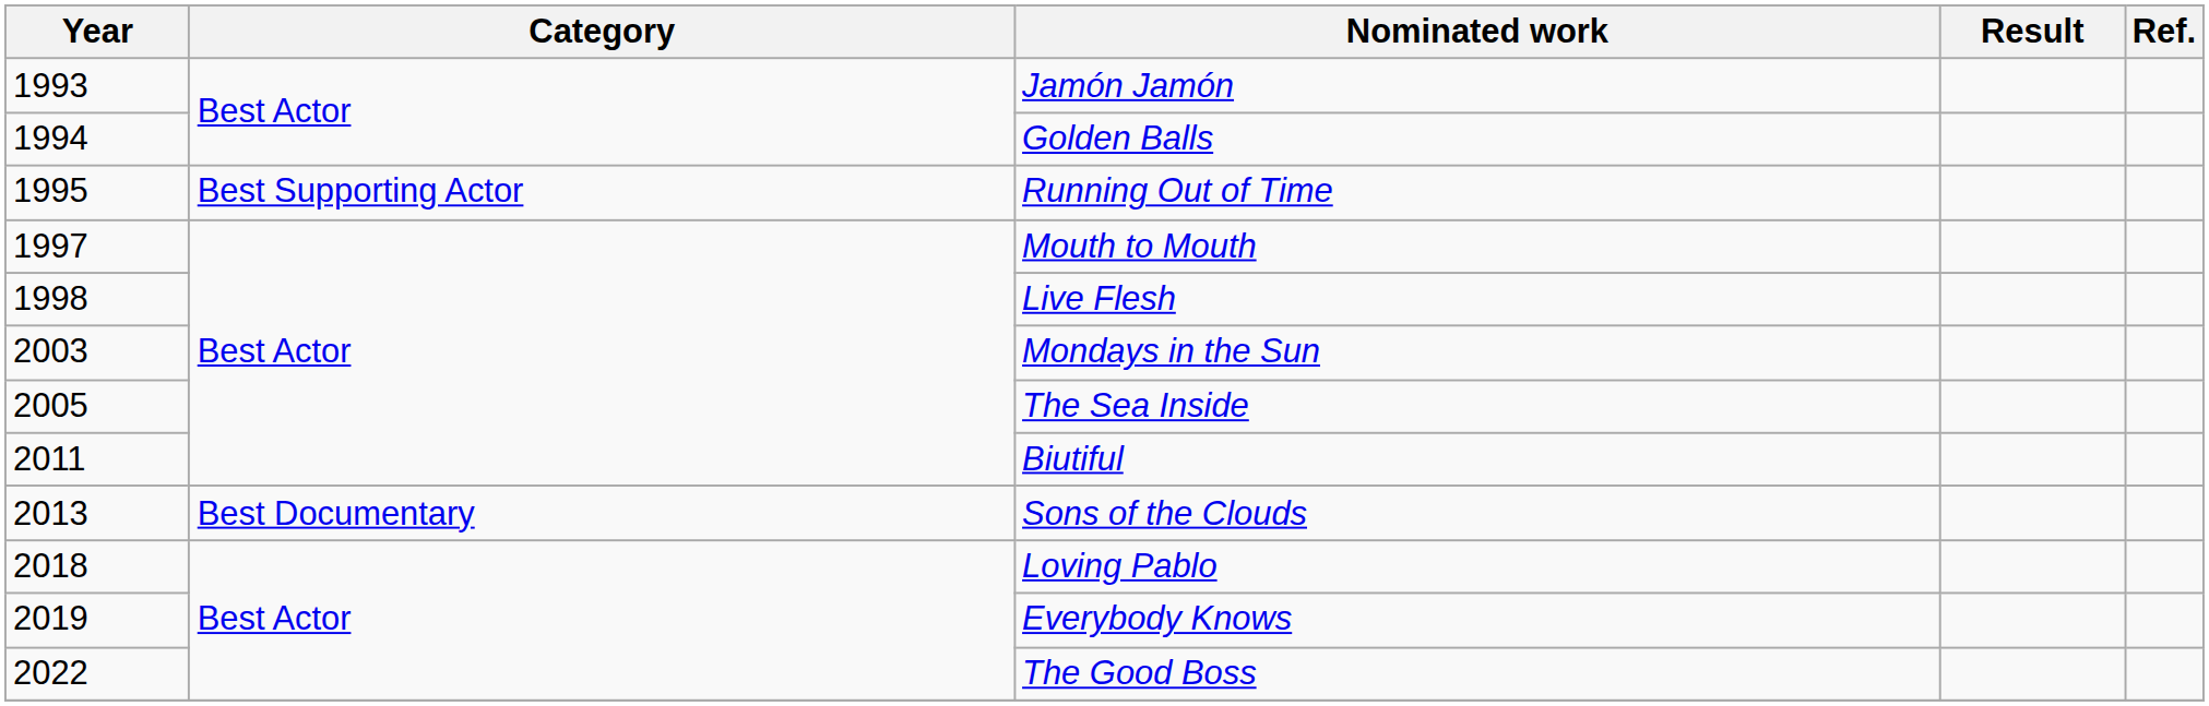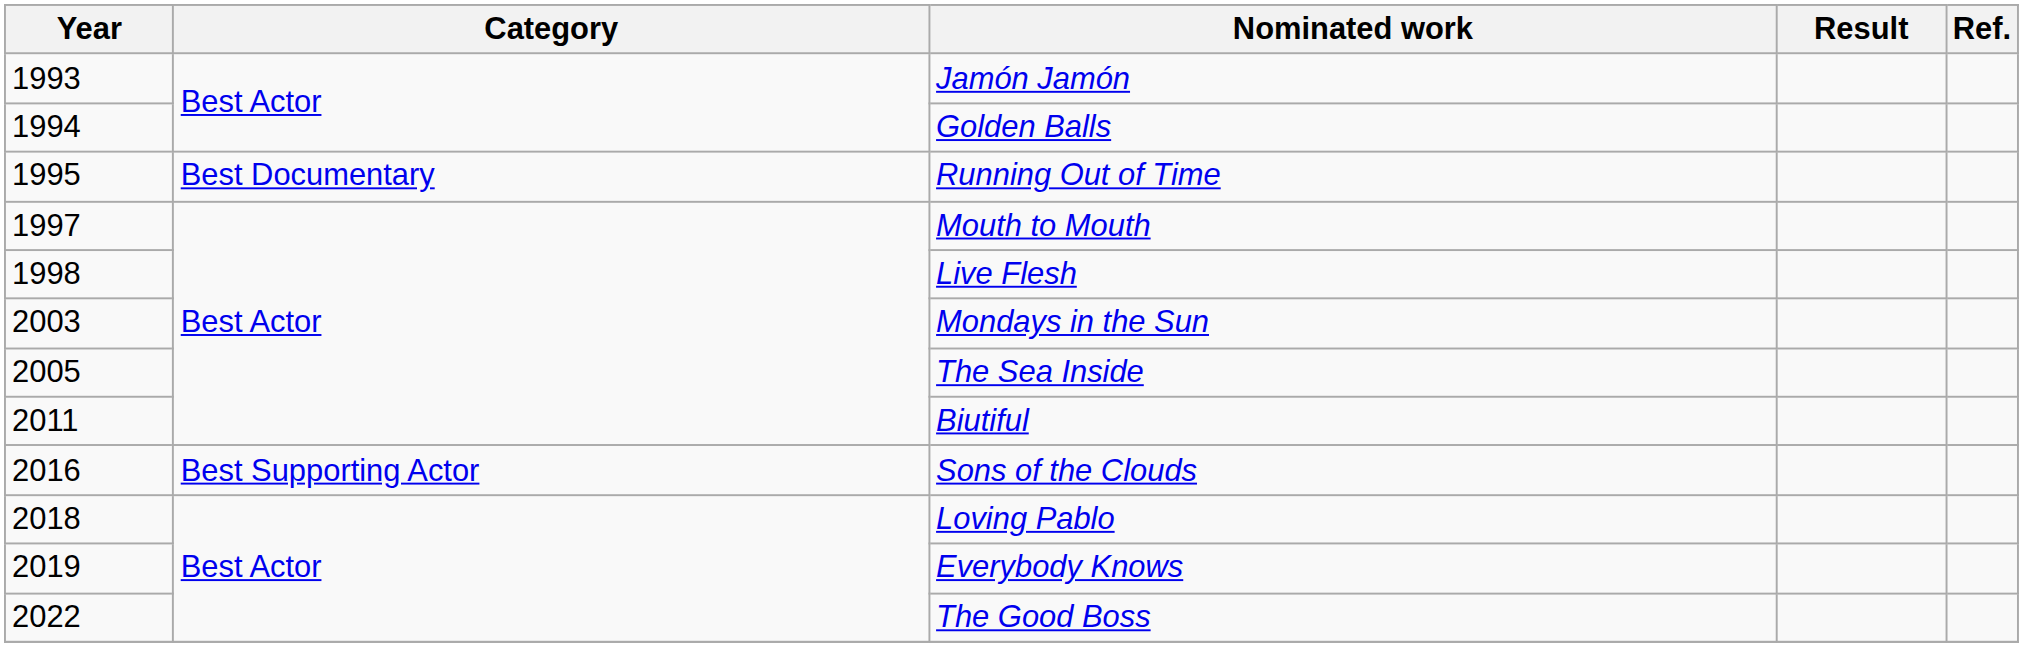Running Out of Time | Category: Best Supporting Actor -> Best Documentary
Sons of the Clouds | Year: 2013 -> 2016
Sons of the Clouds | Category: Best Documentary -> Best Supporting Actor
